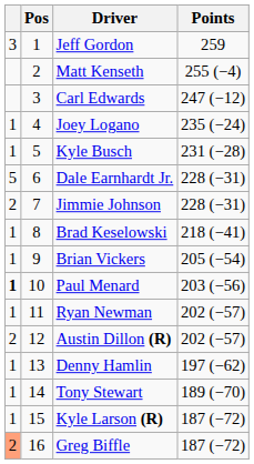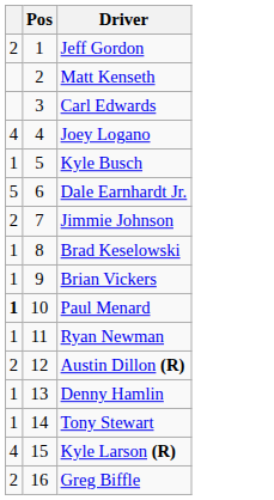- column: Points | 259 | 255 (−4) | 247 (−12) | 235 (−24) | 231 (−28) | 228 (−31) | 228 (−31) | 218 (−41) | 205 (−54) | 203 (−56) | 202 (−57) | 202 (−57) | 197 (−62) | 189 (−70) | 187 (−72) | 187 (−72)
Jeff Gordon | column 1: 3 -> 2
Joey Logano | column 1: 1 -> 4
Kyle Larson (R) | column 1: 1 -> 4
Greg Biffle | column 1: lightsalmon background -> no background
